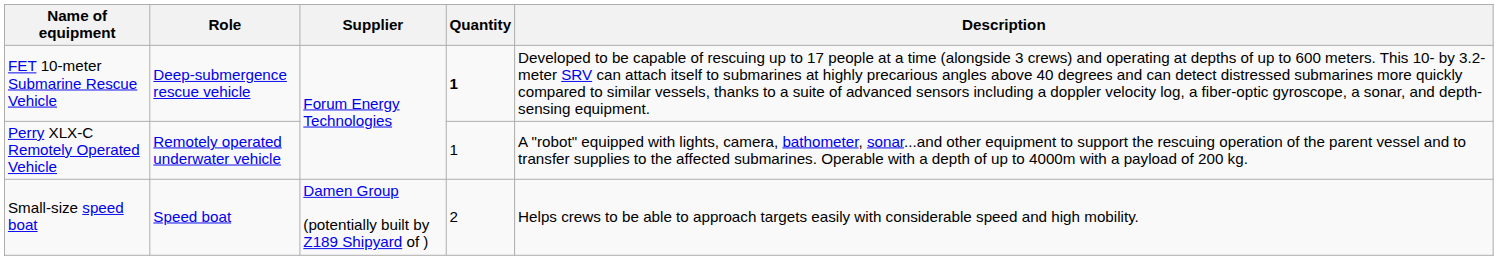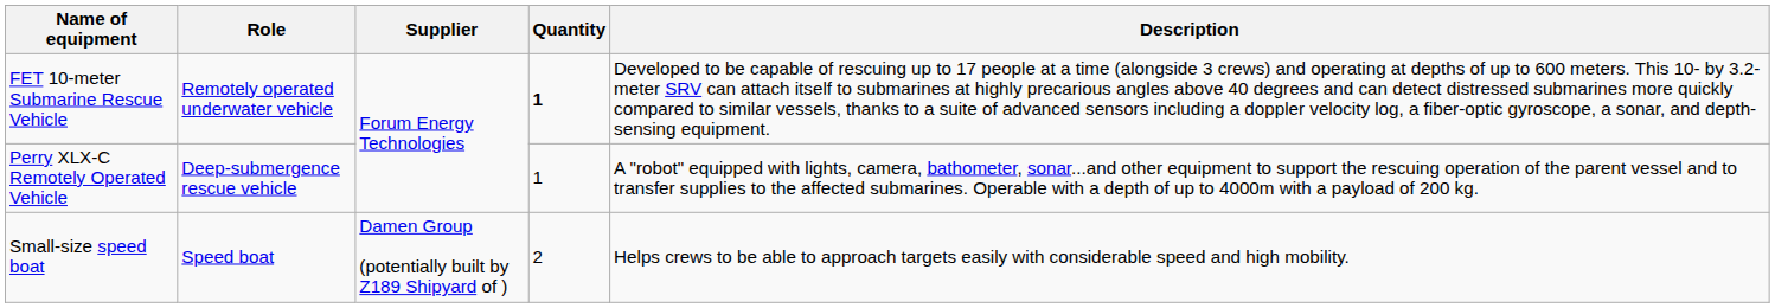FET 10-meter Submarine Rescue Vehicle | Role: Deep-submergence rescue vehicle -> Remotely operated underwater vehicle
Perry XLX-C Remotely Operated Vehicle | Role: Remotely operated underwater vehicle -> Deep-submergence rescue vehicle
